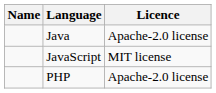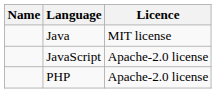Java | Licence: Apache-2.0 license -> MIT license
JavaScript | Licence: MIT license -> Apache-2.0 license
